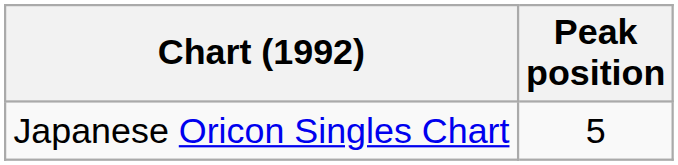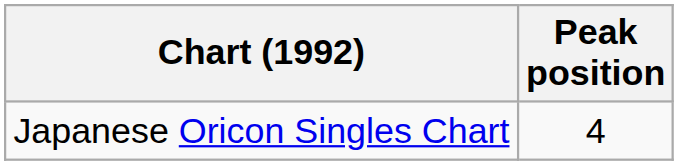Japanese Oricon Singles Chart | Peak position: 5 -> 4
